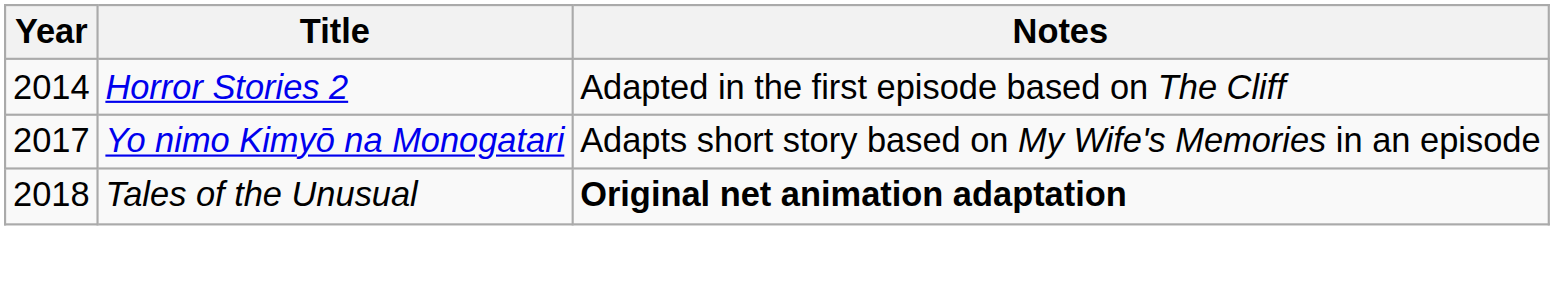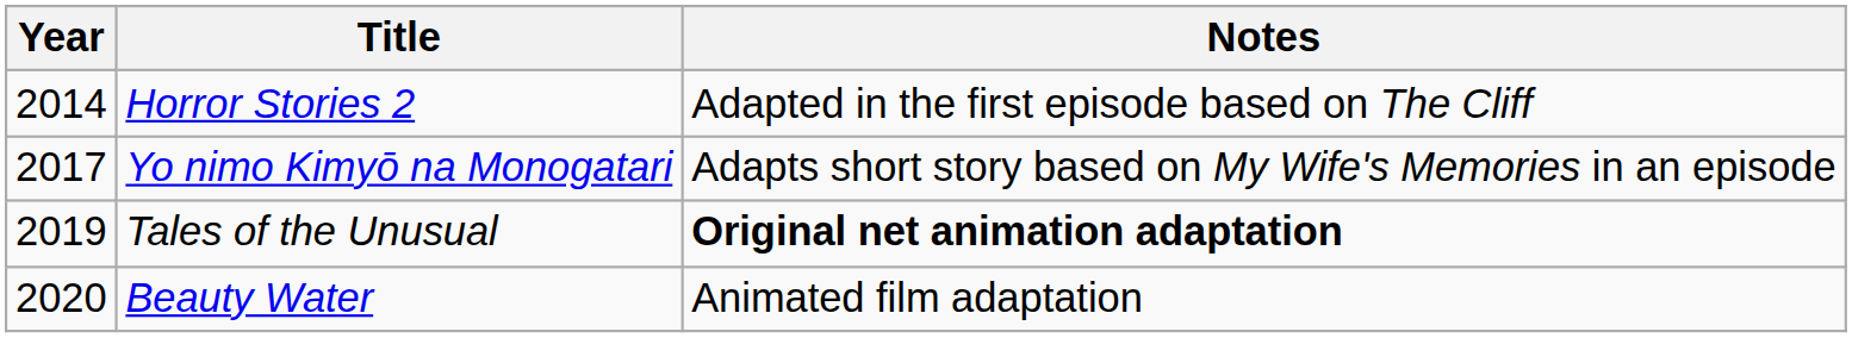Tales of the Unusual | Year: 2018 -> 2019
+ row: 2020 | Beauty Water | Animated film adaptation
